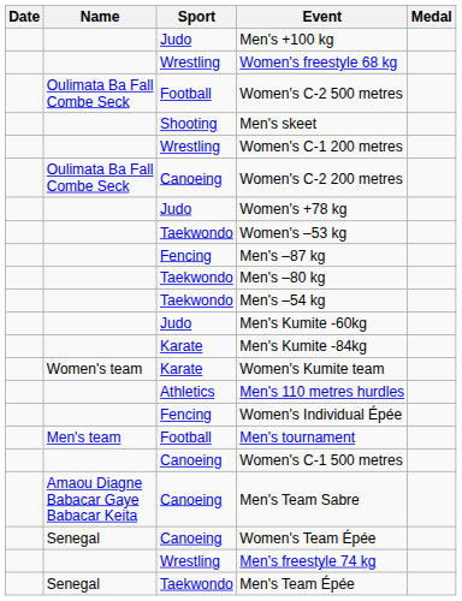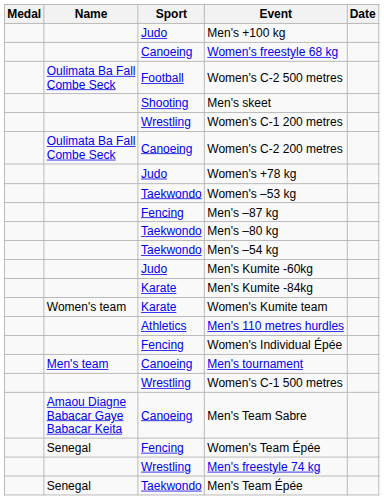columns swapped: Medal <-> Date
Women's freestyle 68 kg | Sport: Wrestling -> Canoeing
Men's tournament | Sport: Football -> Canoeing
Women's C-1 500 metres | Sport: Canoeing -> Wrestling
Women's Team Épée | Sport: Canoeing -> Fencing
